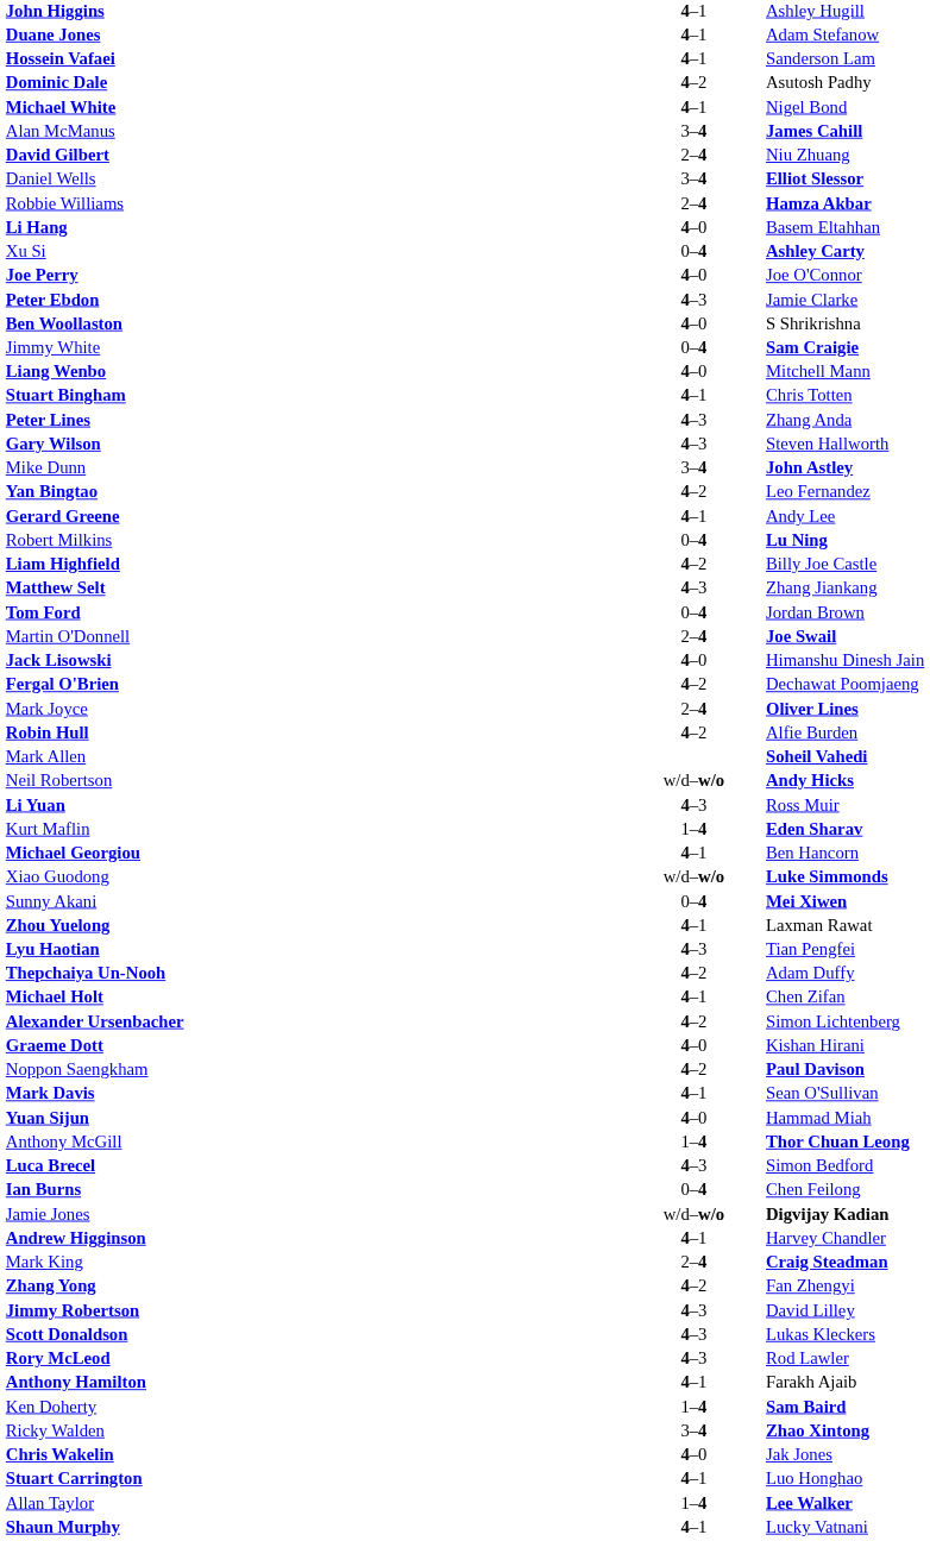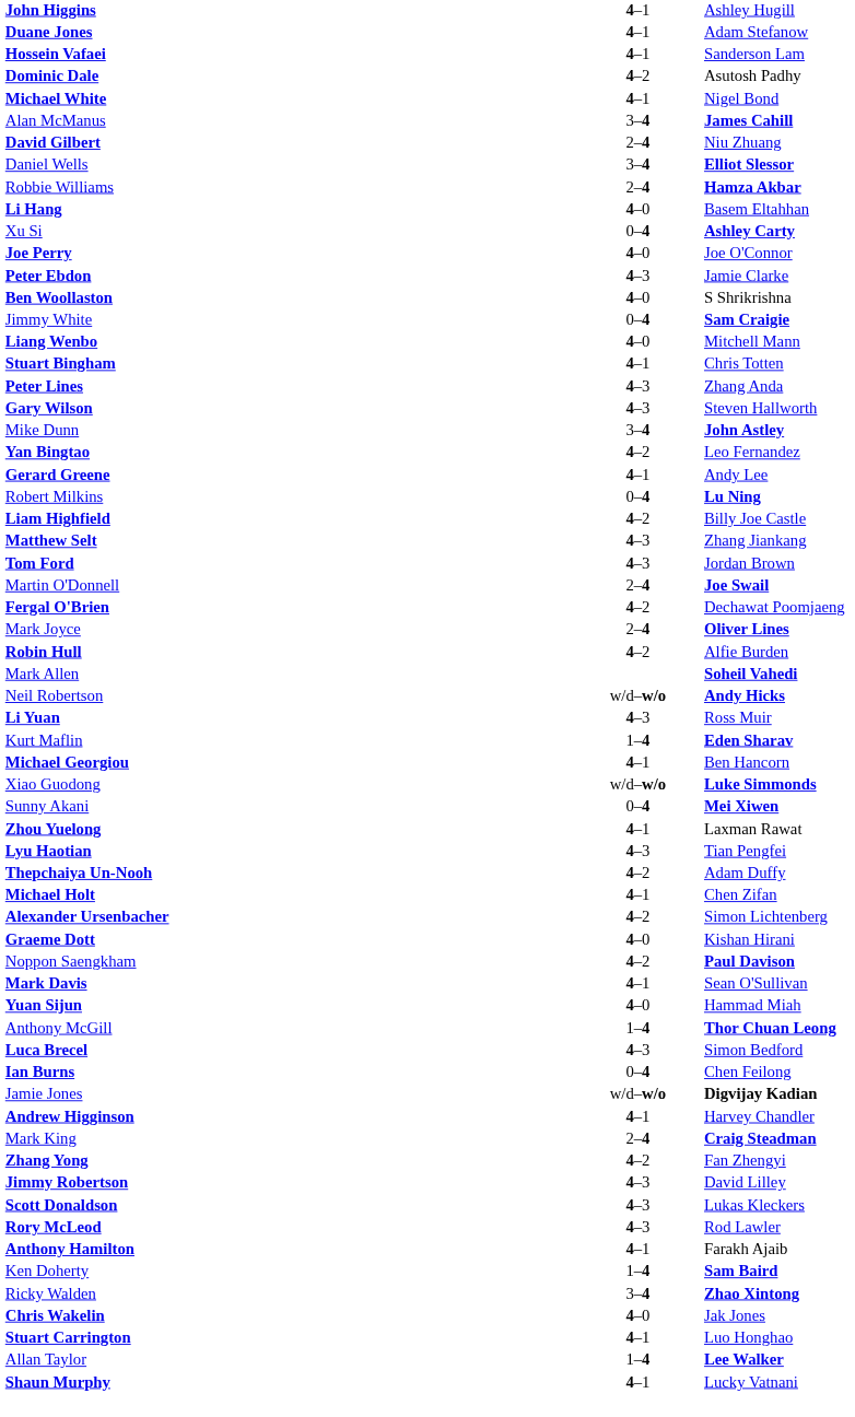Tom Ford | column 2: 0–4 -> 4–3
- row: Jack Lisowski | 4–0 | Himanshu Dinesh Jain
